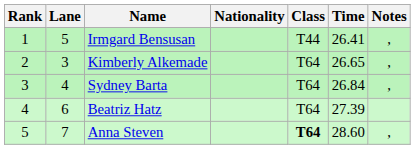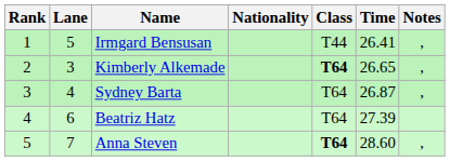Kimberly Alkemade | Class: normal -> bold
Sydney Barta | Time: 26.84 -> 26.87
